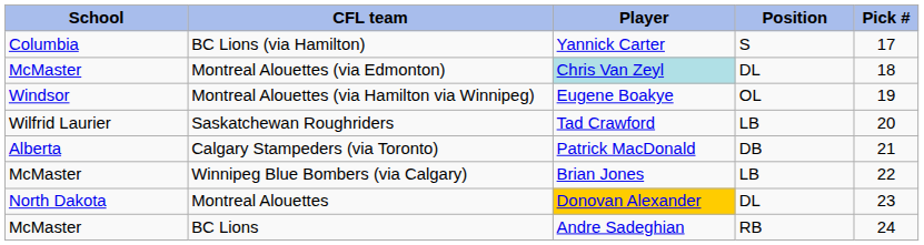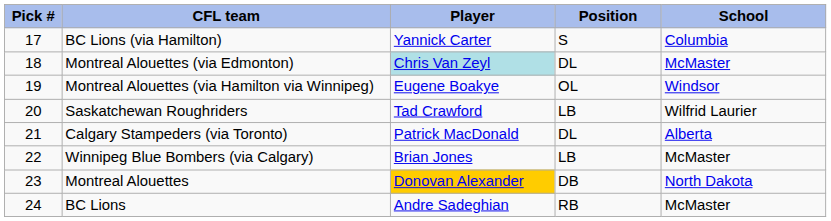columns swapped: Pick # <-> School
Calgary Stampeders (via Toronto) | Position: DB -> DL
Montreal Alouettes | Position: DL -> DB
